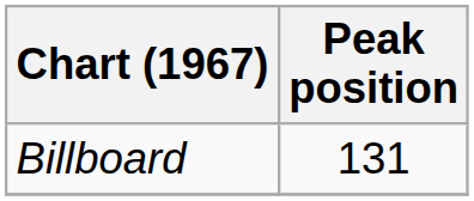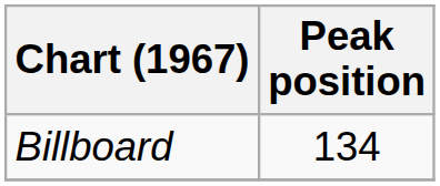Billboard | Peak position: 131 -> 134
